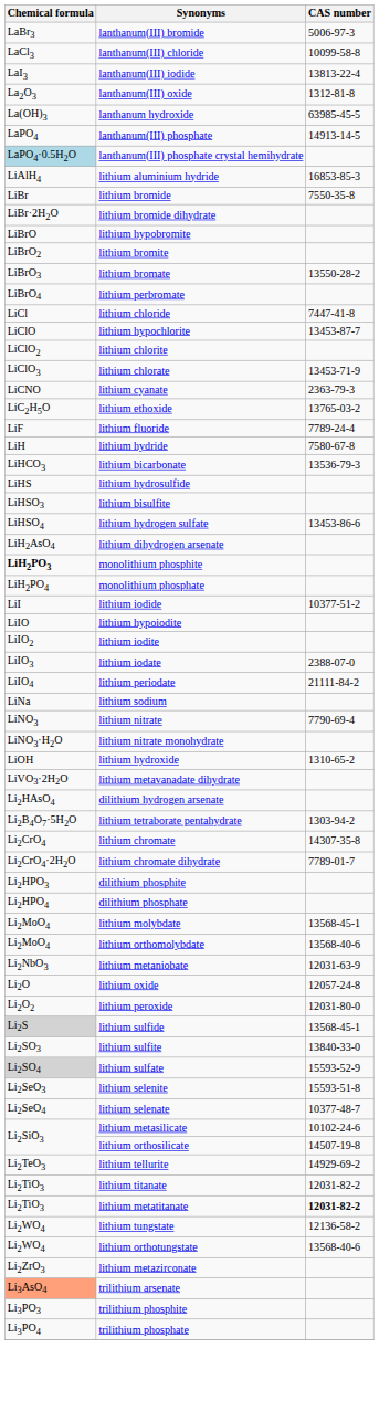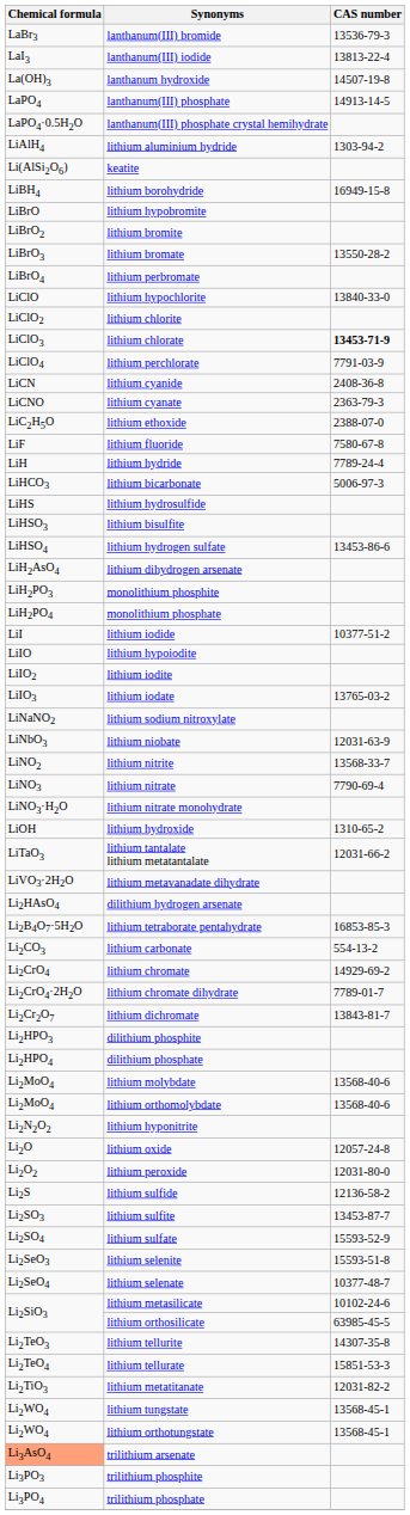lanthanum(III) bromide | CAS number: 5006-97-3 -> 13536-79-3
- row: LaCl3 | lanthanum(III) chloride | 10099-58-8
- row: La2O3 | lanthanum(III) oxide | 1312-81-8
lanthanum hydroxide | CAS number: 63985-45-5 -> 14507-19-8
lanthanum(III) phosphate crystal hemihydrate | Chemical formula: lightblue background -> no background
lithium aluminium hydride | CAS number: 16853-85-3 -> 1303-94-2
+ row: Li(AlSi2O6) | keatite
+ row: LiBH4 | lithium borohydride | 16949-15-8
- row: LiBr | lithium bromide | 7550-35-8
- row: LiBr·2H2O | lithium bromide dihydrate
- row: LiCl | lithium chloride | 7447-41-8
lithium hypochlorite | CAS number: 13453-87-7 -> 13840-33-0
lithium chlorate | CAS number: normal -> bold
+ row: LiClO4 | lithium perchlorate | 7791-03-9
+ row: LiCN | lithium cyanide | 2408-36-8
lithium ethoxide | CAS number: 13765-03-2 -> 2388-07-0
lithium fluoride | CAS number: 7789-24-4 -> 7580-67-8
lithium hydride | CAS number: 7580-67-8 -> 7789-24-4
lithium bicarbonate | CAS number: 13536-79-3 -> 5006-97-3
monolithium phosphite | Chemical formula: bold -> normal
lithium iodate | CAS number: 2388-07-0 -> 13765-03-2
- row: LiIO4 | lithium periodate | 21111-84-2
- row: LiNa | lithium sodium
+ row: LiNaNO2 | lithium sodium nitroxylate
+ row: LiNbO3 | lithium niobate | 12031-63-9
+ row: LiNO2 | lithium nitrite | 13568-33-7
+ row: LiTaO3 | lithium tantalate lithium metatantalate | 12031-66-2
lithium tetraborate pentahydrate | CAS number: 1303-94-2 -> 16853-85-3
+ row: Li2CO3 | lithium carbonate | 554-13-2
lithium chromate | CAS number: 14307-35-8 -> 14929-69-2
+ row: Li2Cr2O7 | lithium dichromate | 13843-81-7
lithium molybdate | CAS number: 13568-45-1 -> 13568-40-6
- row: Li2NbO3 | lithium metaniobate | 12031-63-9
+ row: Li2N2O2 | lithium hyponitrite
lithium sulfide | Chemical formula: lightgrey background -> no background
lithium sulfide | CAS number: 13568-45-1 -> 12136-58-2
lithium sulfite | CAS number: 13840-33-0 -> 13453-87-7
lithium sulfate | Chemical formula: lightgrey background -> no background
lithium orthosilicate | CAS number: 14507-19-8 -> 63985-45-5
lithium tellurite | CAS number: 14929-69-2 -> 14307-35-8
+ row: Li2TeO4 | lithium tellurate | 15851-53-3
- row: Li2TiO3 | lithium titanate | 12031-82-2
lithium metatitanate | CAS number: bold -> normal
lithium tungstate | CAS number: 12136-58-2 -> 13568-45-1
lithium orthotungstate | CAS number: 13568-40-6 -> 13568-45-1
- row: Li2ZrO3 | lithium metazirconate
